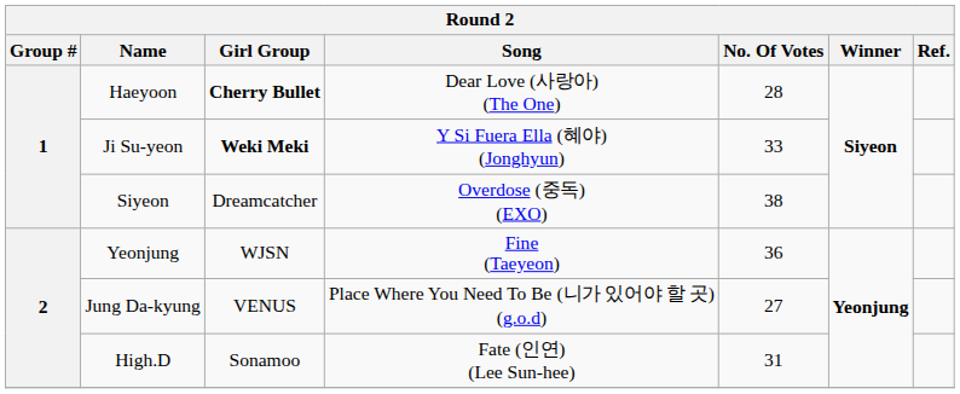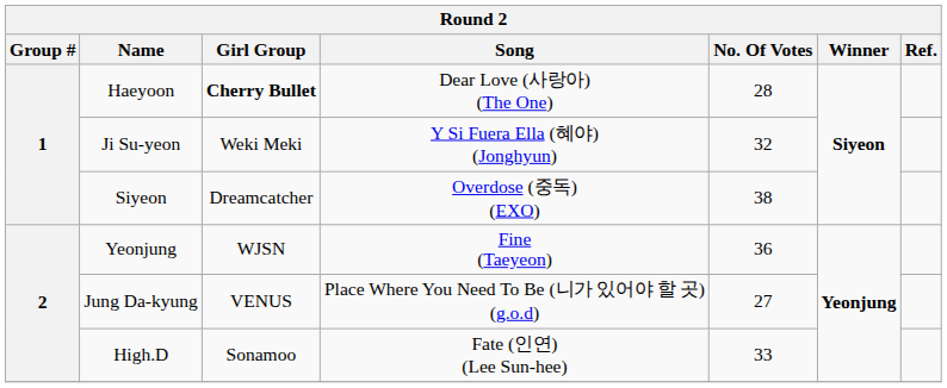Ji Su-yeon | Girl Group: bold -> normal
Ji Su-yeon | No. Of Votes: 33 -> 32
High.D | No. Of Votes: 31 -> 33
